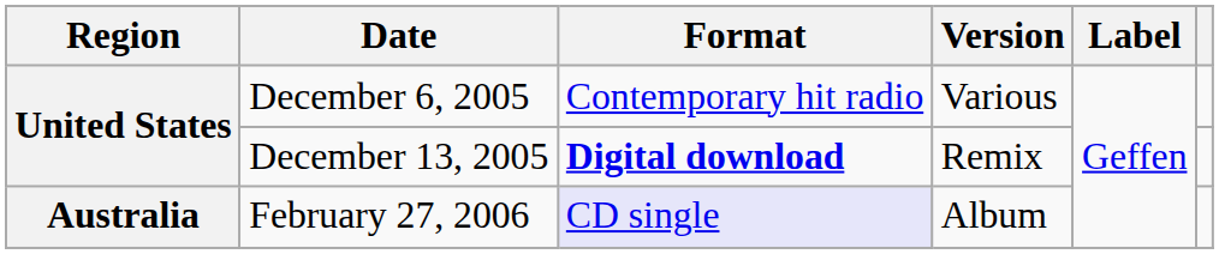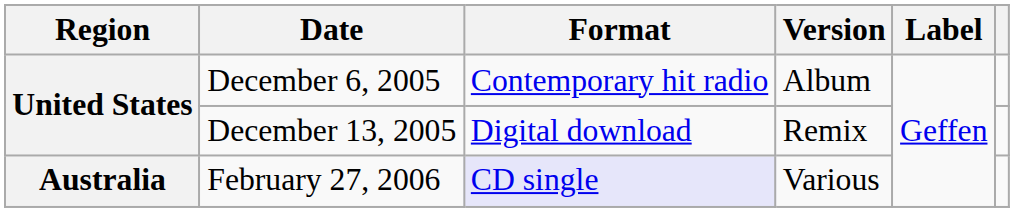December 6, 2005 | Version: Various -> Album
December 13, 2005 | Format: bold -> normal
February 27, 2006 | Version: Album -> Various
